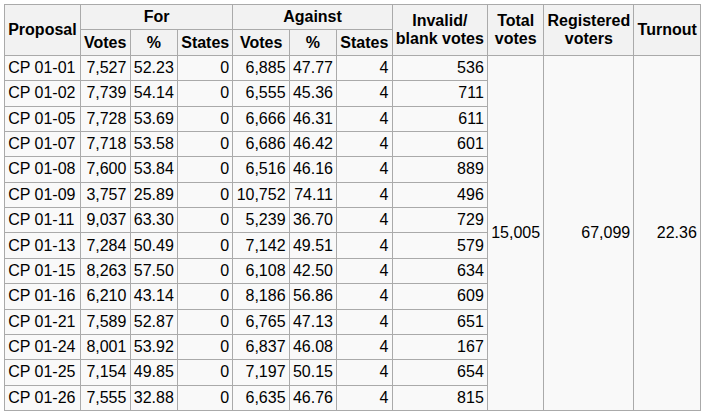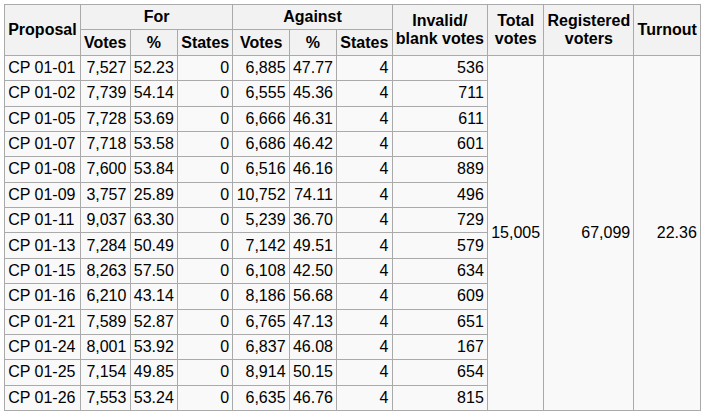CP 01-16 | Against / %: 56.86 -> 56.68
CP 01-25 | Against / Votes: 7,197 -> 8,914
CP 01-26 | For / Votes: 7,555 -> 7,553
CP 01-26 | For / %: 32.88 -> 53.24
